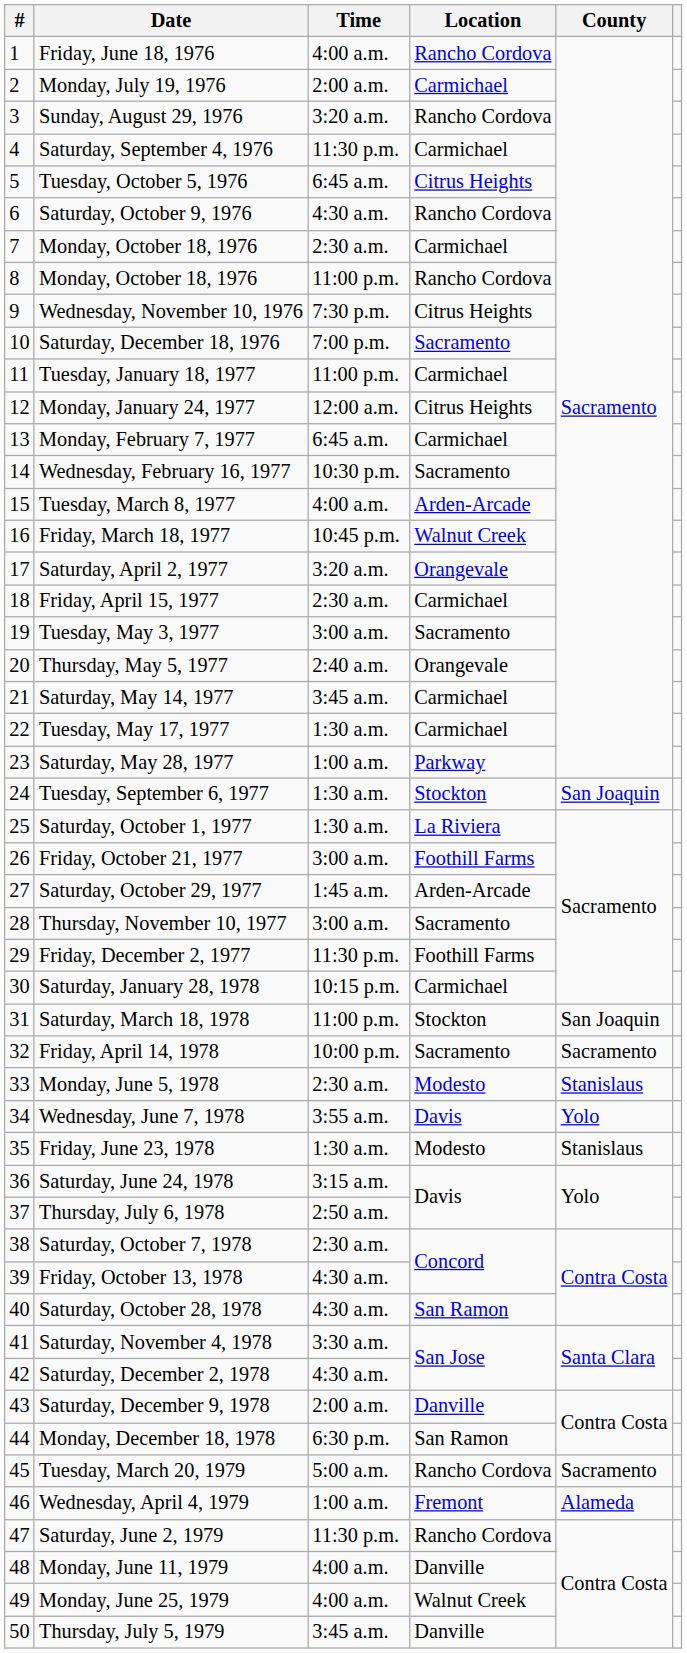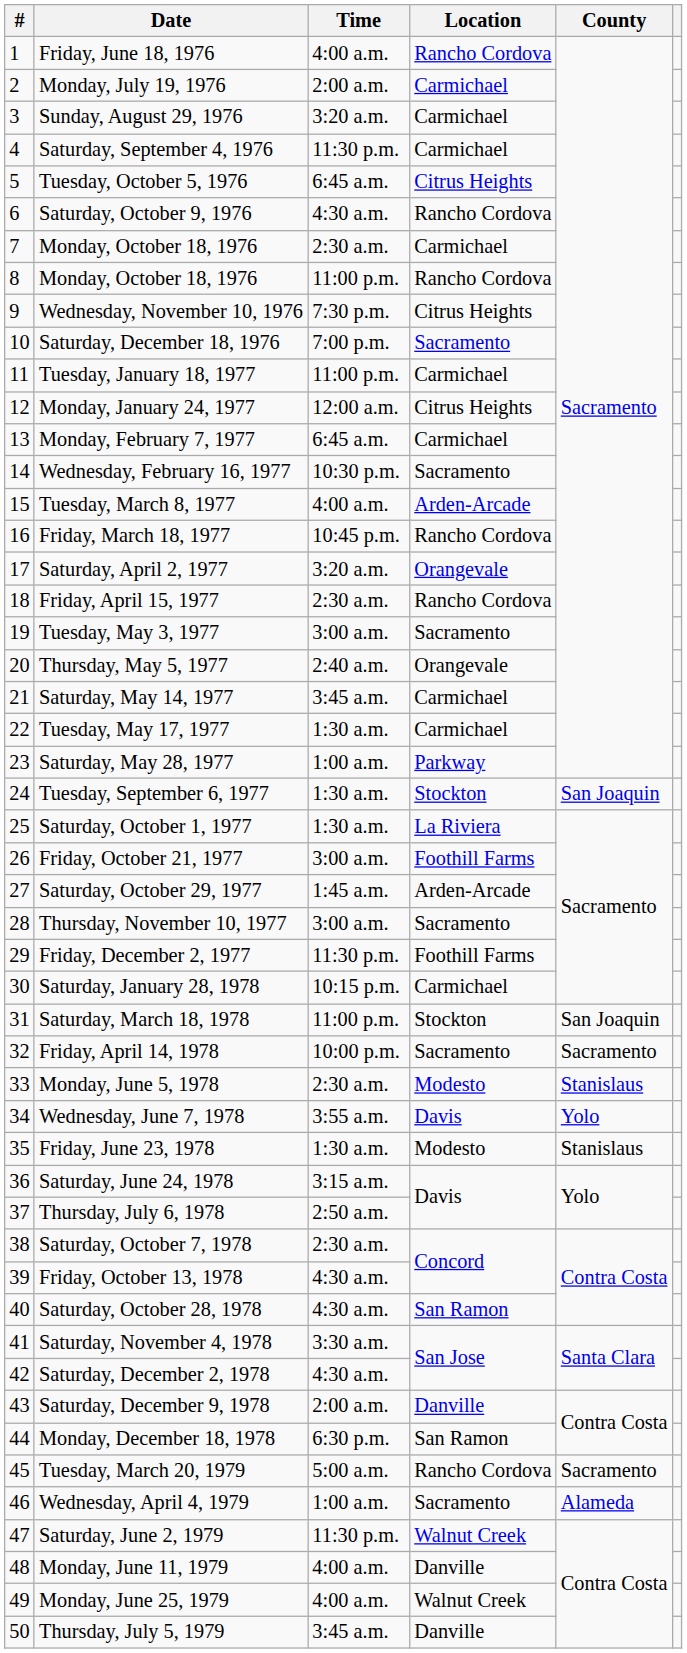Sunday, August 29, 1976 | Location: Rancho Cordova -> Carmichael
Friday, March 18, 1977 | Location: Walnut Creek -> Rancho Cordova
Friday, April 15, 1977 | Location: Carmichael -> Rancho Cordova
Wednesday, April 4, 1979 | Location: Fremont -> Sacramento
Saturday, June 2, 1979 | Location: Rancho Cordova -> Walnut Creek
